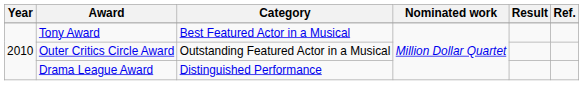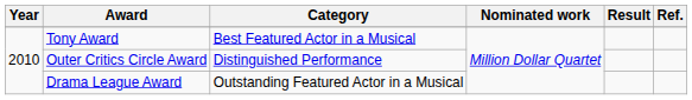Outer Critics Circle Award | Category: Outstanding Featured Actor in a Musical -> Distinguished Performance
Drama League Award | Category: Distinguished Performance -> Outstanding Featured Actor in a Musical
